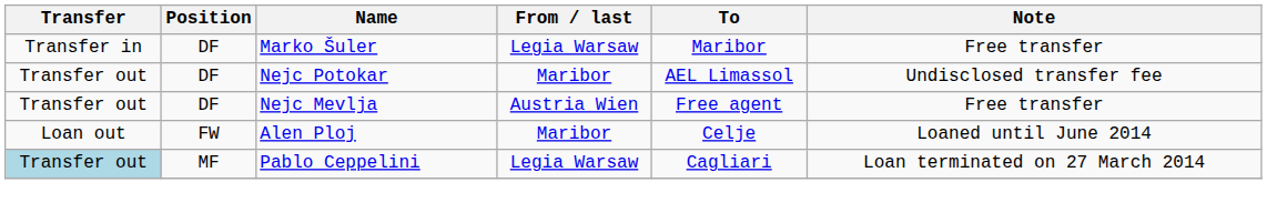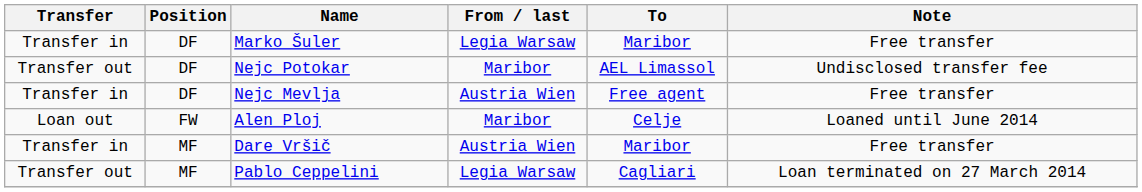Nejc Mevlja | Transfer: Transfer out -> Transfer in
+ row: Transfer in | MF | Dare Vršič | Austria Wien | Maribor | Free transfer
Pablo Ceppelini | Transfer: lightblue background -> no background
